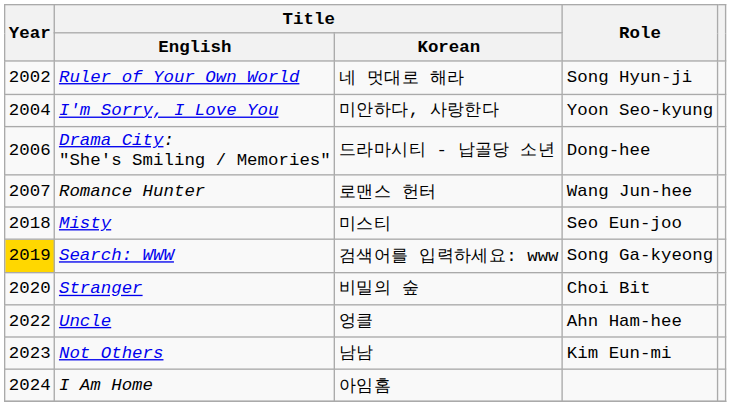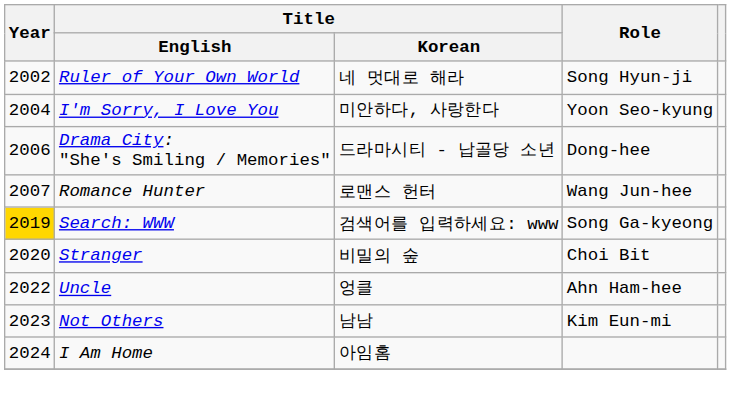- row: 2018 | Misty | 미스티 | Seo Eun-joo
